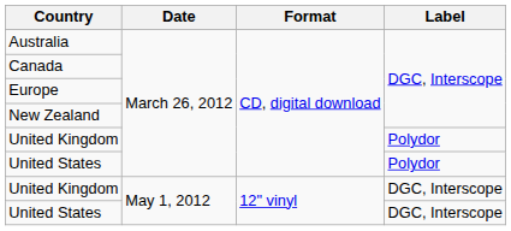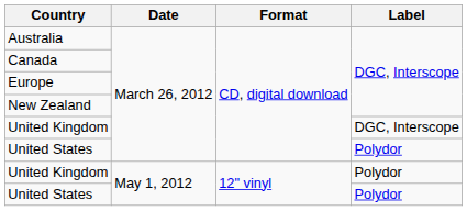United Kingdom / March 26, 2012 | Label: Polydor -> DGC, Interscope
United Kingdom / May 1, 2012 | Label: DGC, Interscope -> Polydor
United States / May 1, 2012 | Label: DGC, Interscope -> Polydor
